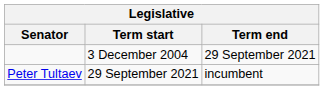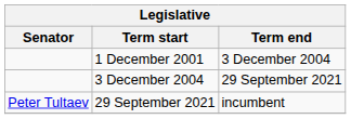+ row: 1 December 2001 | 3 December 2004
